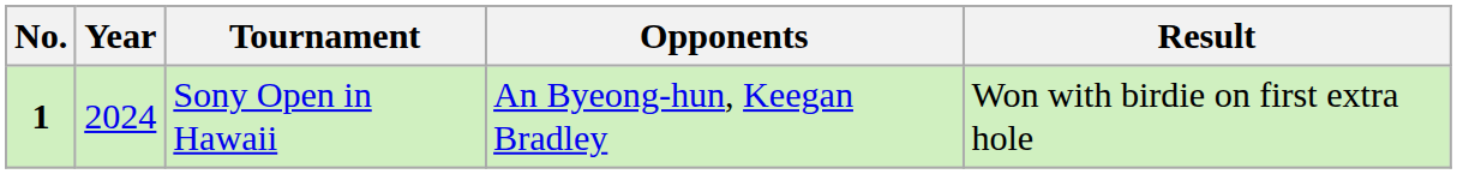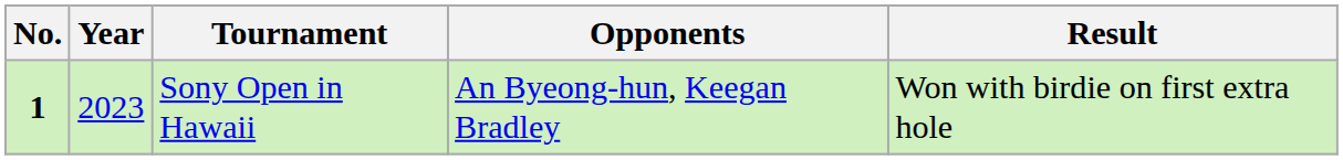Sony Open in Hawaii | Year: 2024 -> 2023
